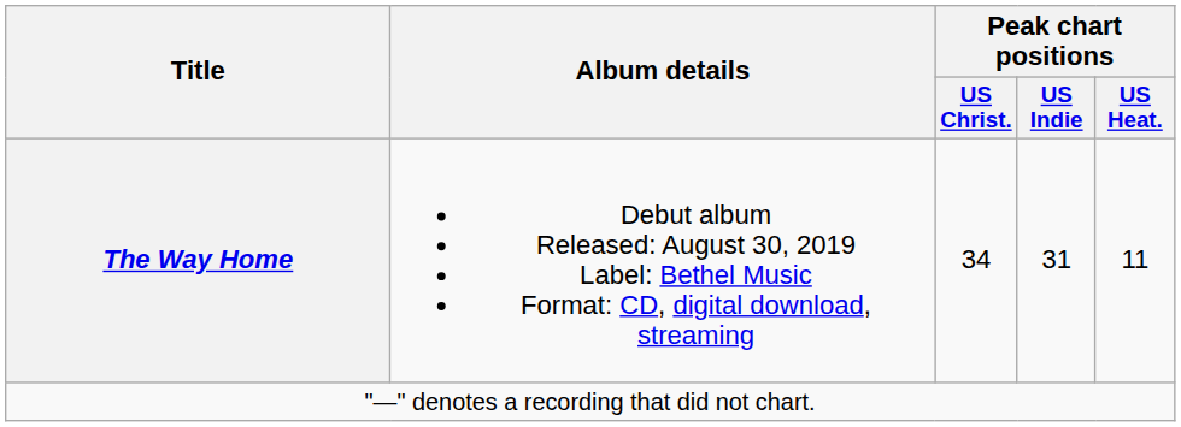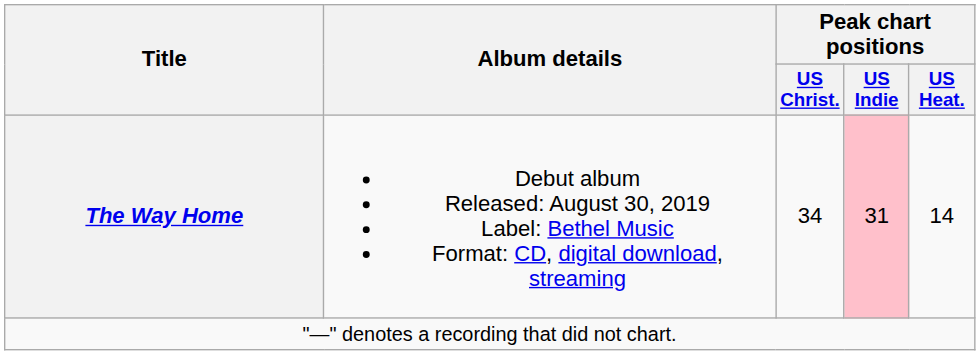The Way Home | Peak chart positions / US Indie: no background -> pink background
The Way Home | Peak chart positions / US Heat.: 11 -> 14
